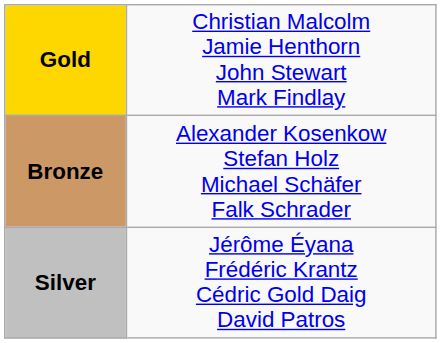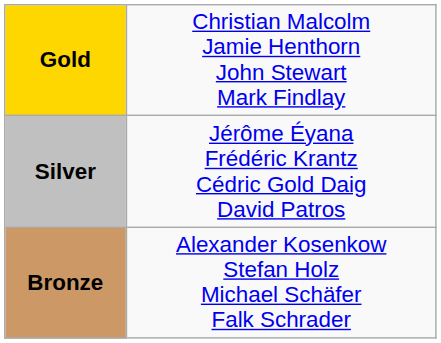rows swapped: Silver <-> Bronze
